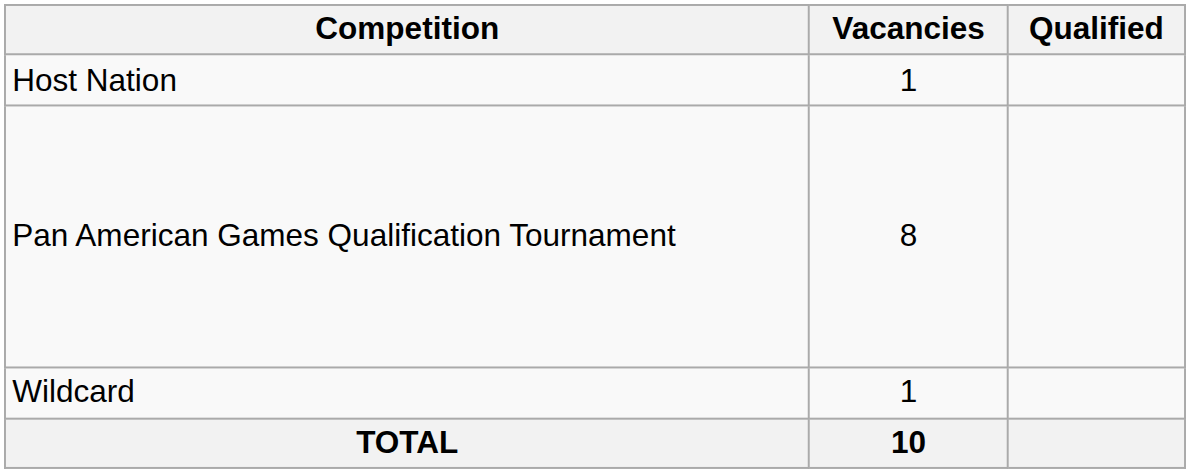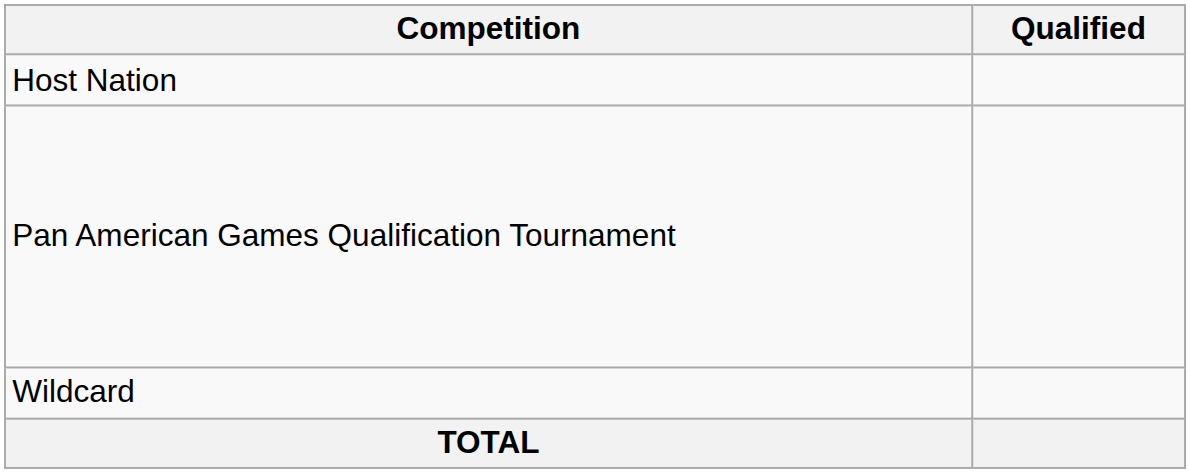- column: Vacancies | 1 | 8 | 1 | 10
